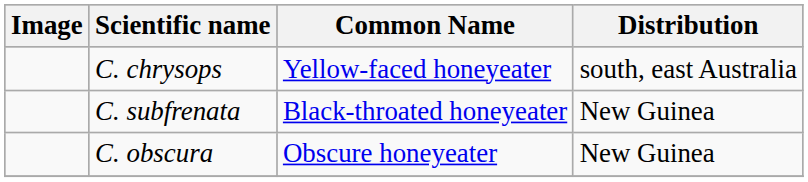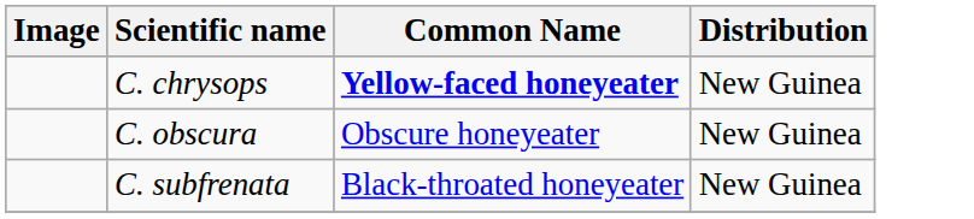C. chrysops | Common Name: normal -> bold
C. chrysops | Distribution: south, east Australia -> New Guinea
rows swapped: C. subfrenata <-> C. obscura
